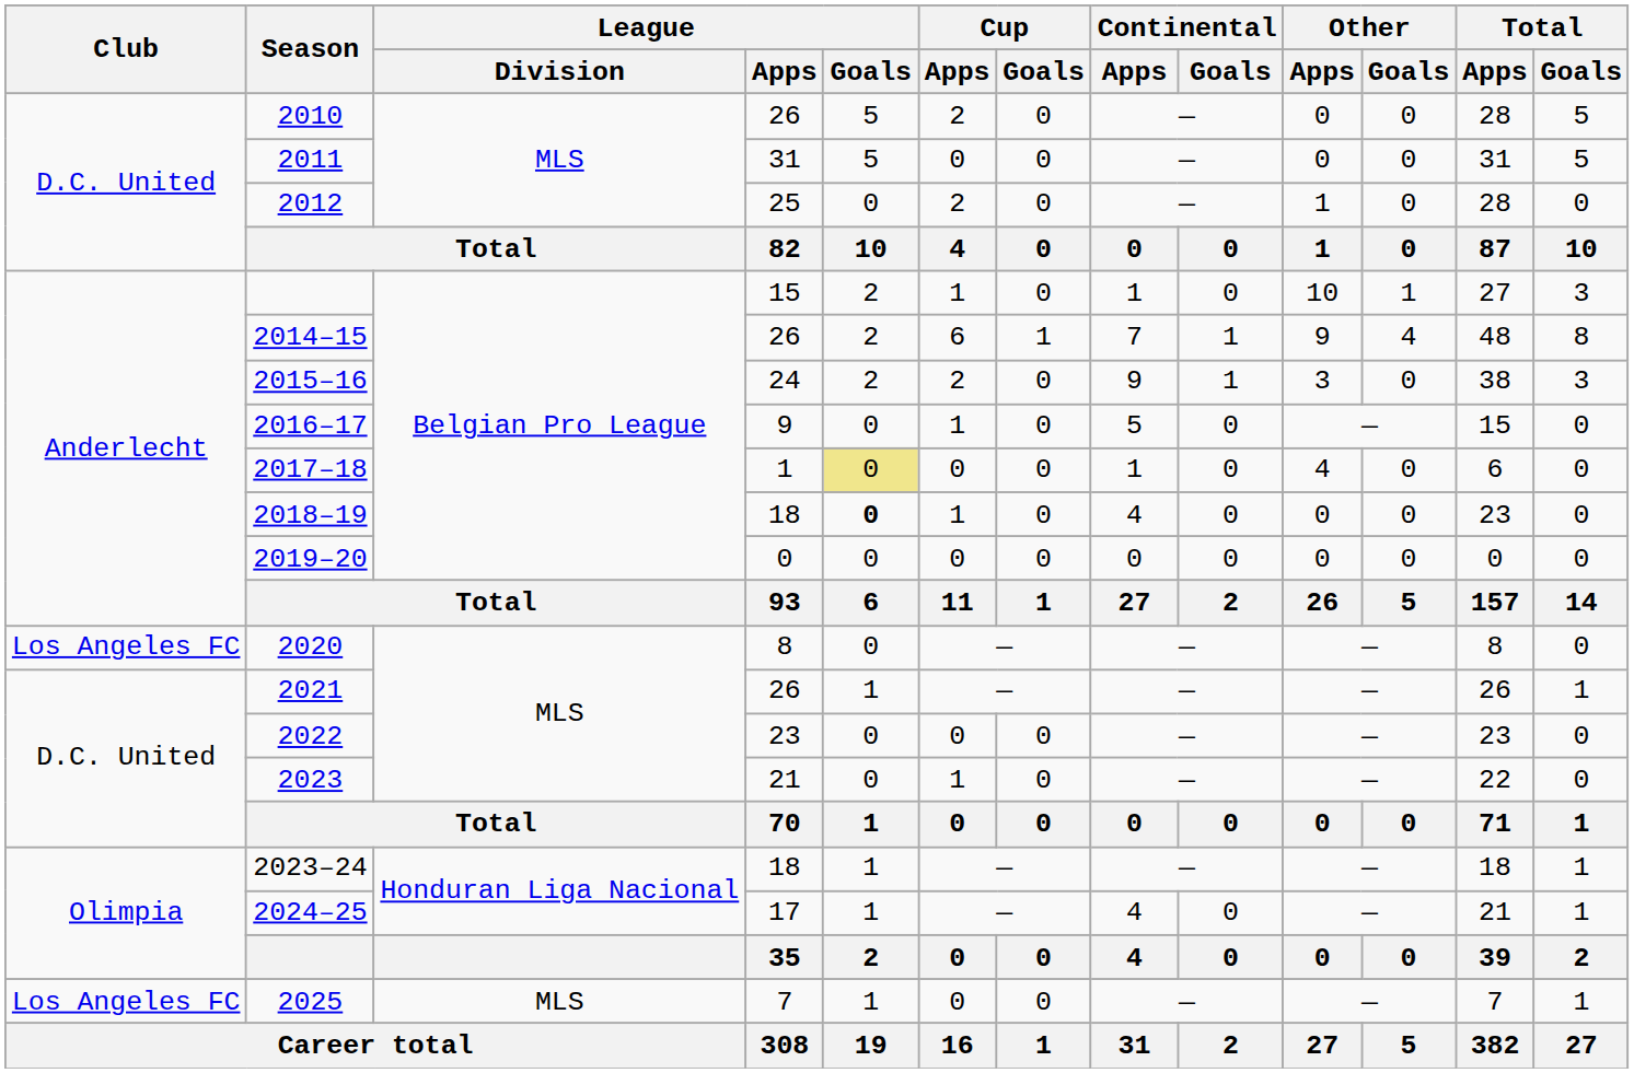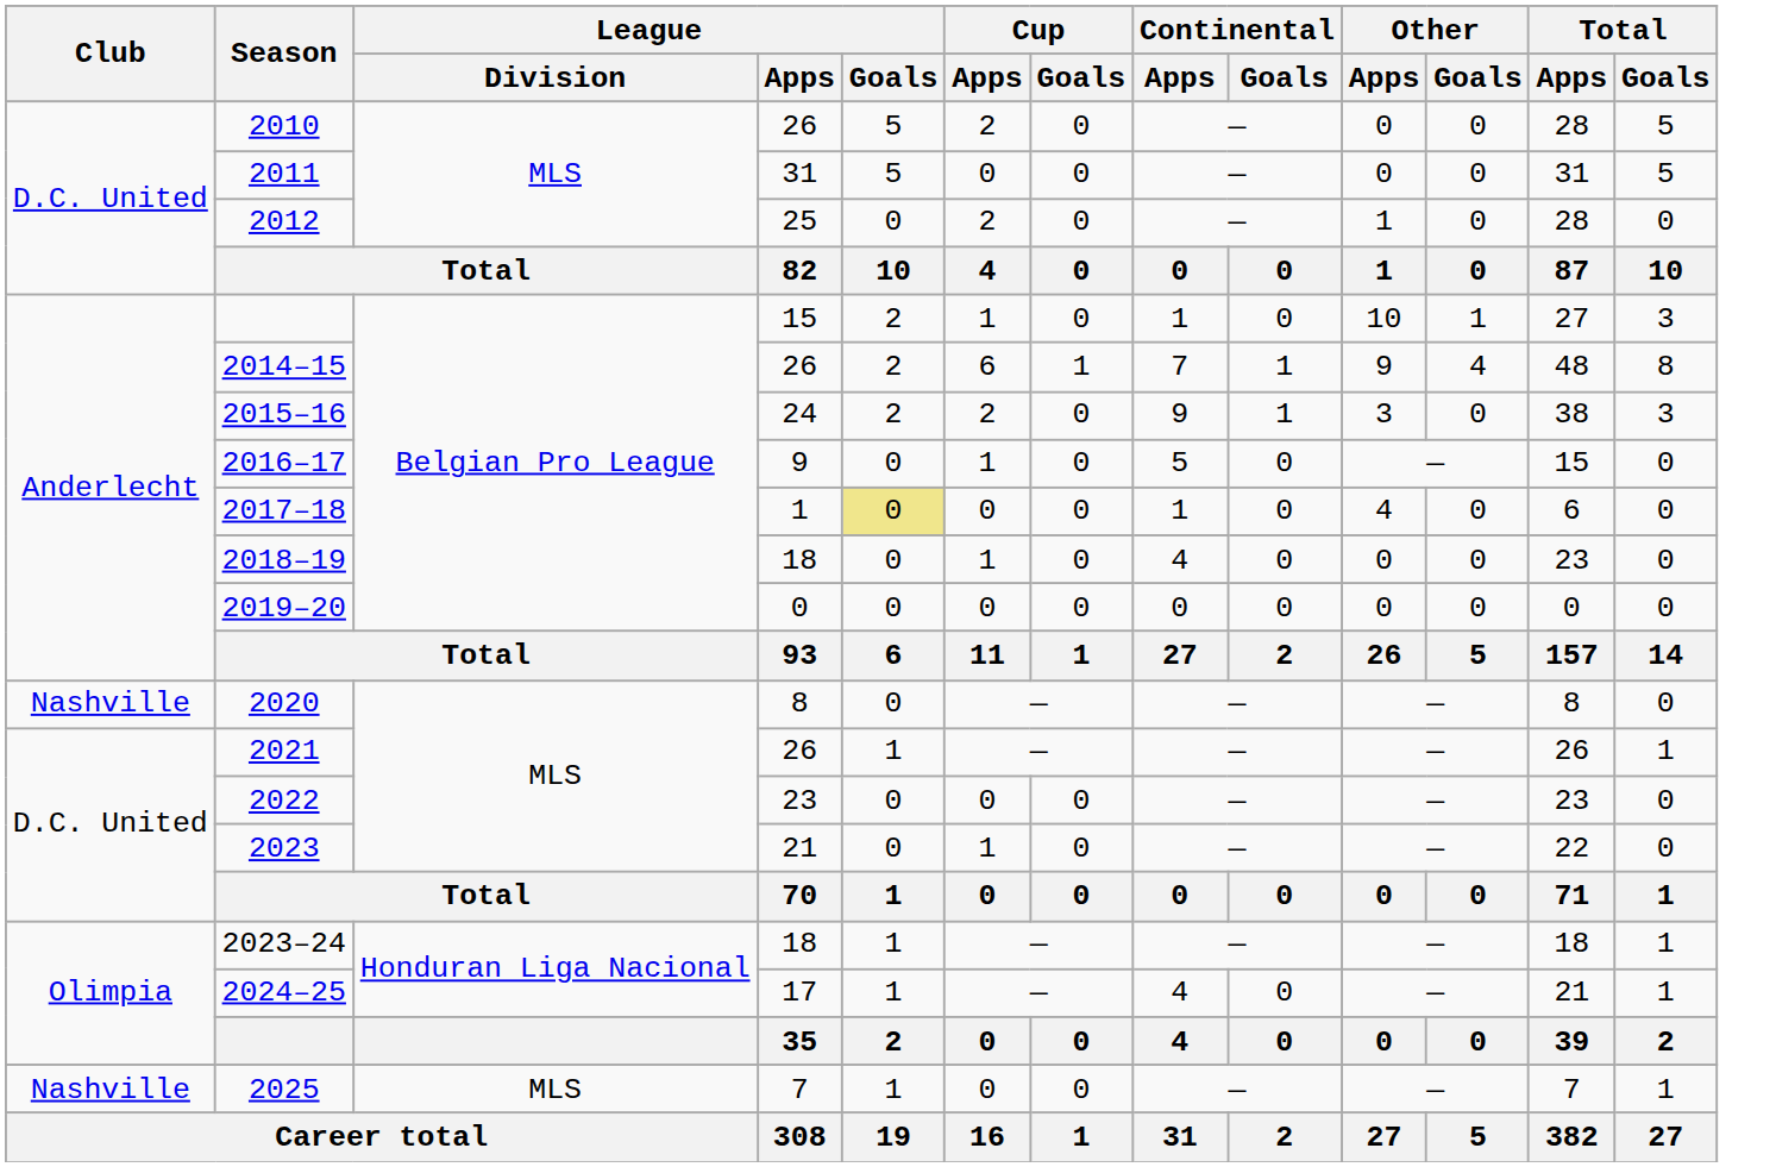2018–19 | League / Goals: bold -> normal
2020 | Club: Los Angeles FC -> Nashville
2025 | Club: Los Angeles FC -> Nashville
